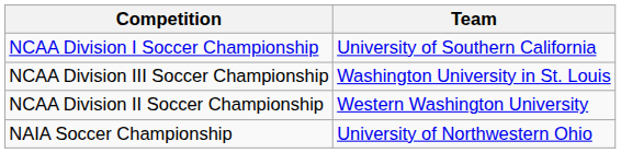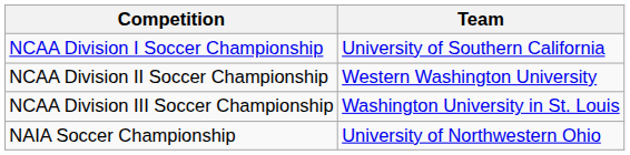rows swapped: NCAA Division II Soccer Championship <-> NCAA Division III Soccer Championship
